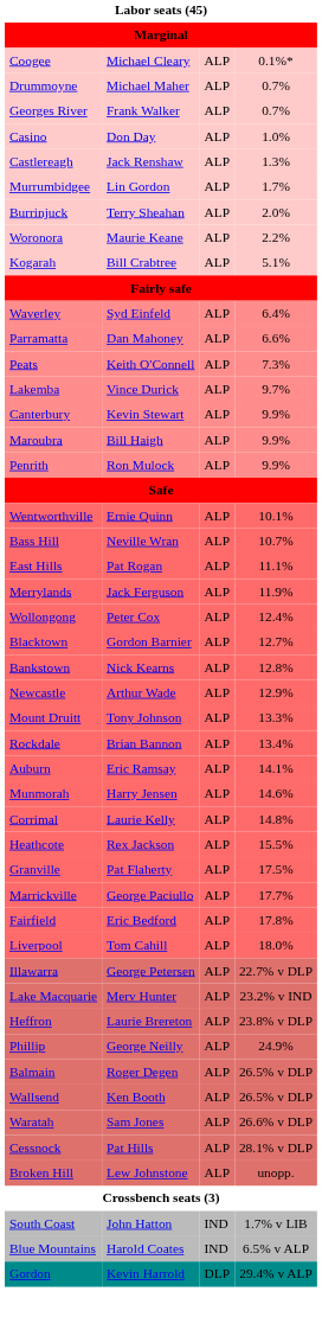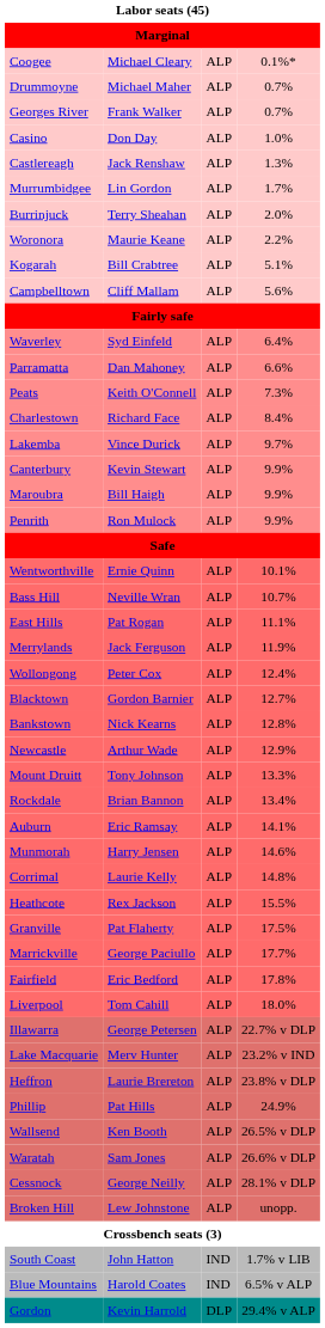+ row: Campbelltown | Cliff Mallam | ALP | 5.6%
+ row: Charlestown | Richard Face | ALP | 8.4%
Phillip | column 2: George Neilly -> Pat Hills
- row: Balmain | Roger Degen | ALP | 26.5% v DLP
Cessnock | column 2: Pat Hills -> George Neilly
